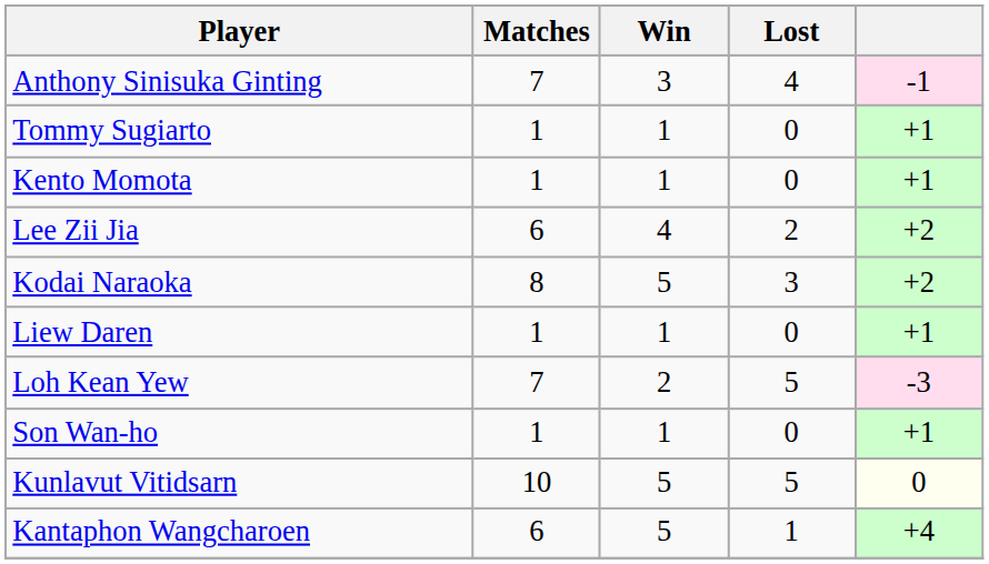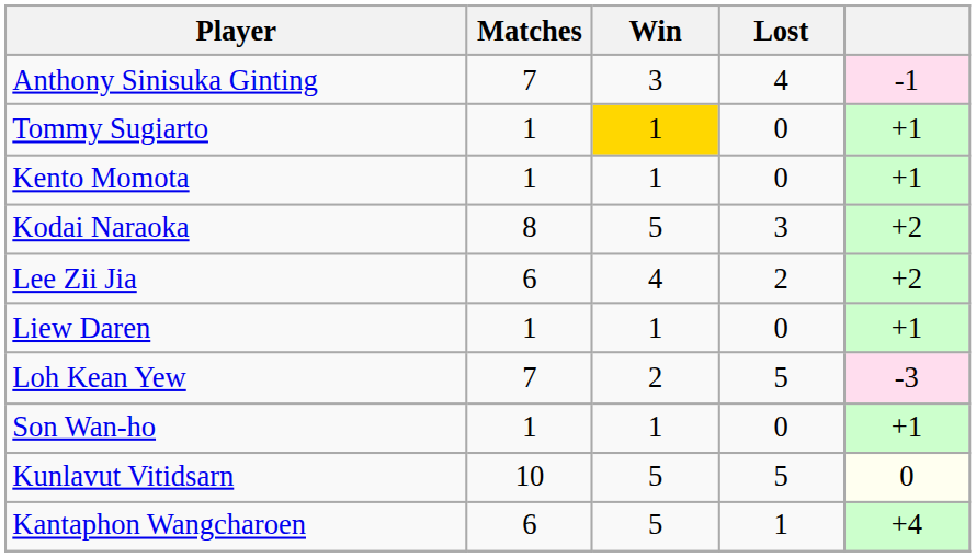Tommy Sugiarto | Win: no background -> gold background
rows swapped: Kodai Naraoka <-> Lee Zii Jia
